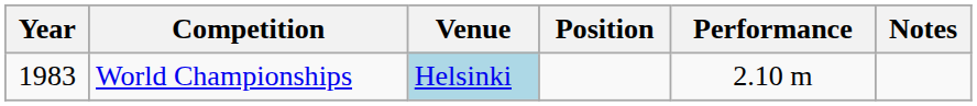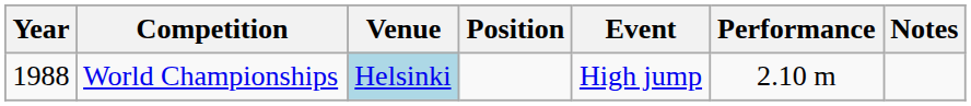+ column: Event | High jump
World Championships | Year: 1983 -> 1988
